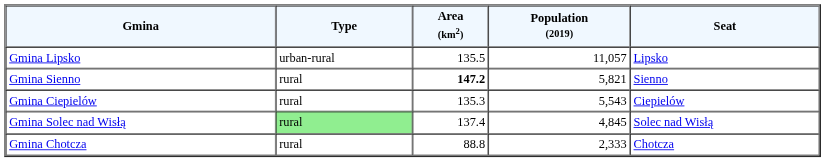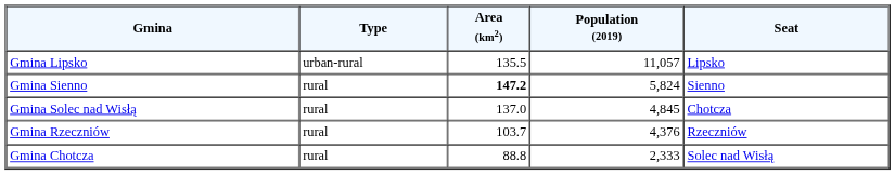Gmina Sienno | Population (2019): 5,821 -> 5,824
- row: Gmina Ciepielów | rural | 135.3 | 5,543 | Ciepielów
Gmina Solec nad Wisłą | Type: lightgreen background -> no background
Gmina Solec nad Wisłą | Area (km2): 137.4 -> 137.0
Gmina Solec nad Wisłą | Seat: Solec nad Wisłą -> Chotcza
+ row: Gmina Rzeczniów | rural | 103.7 | 4,376 | Rzeczniów
Gmina Chotcza | Seat: Chotcza -> Solec nad Wisłą
